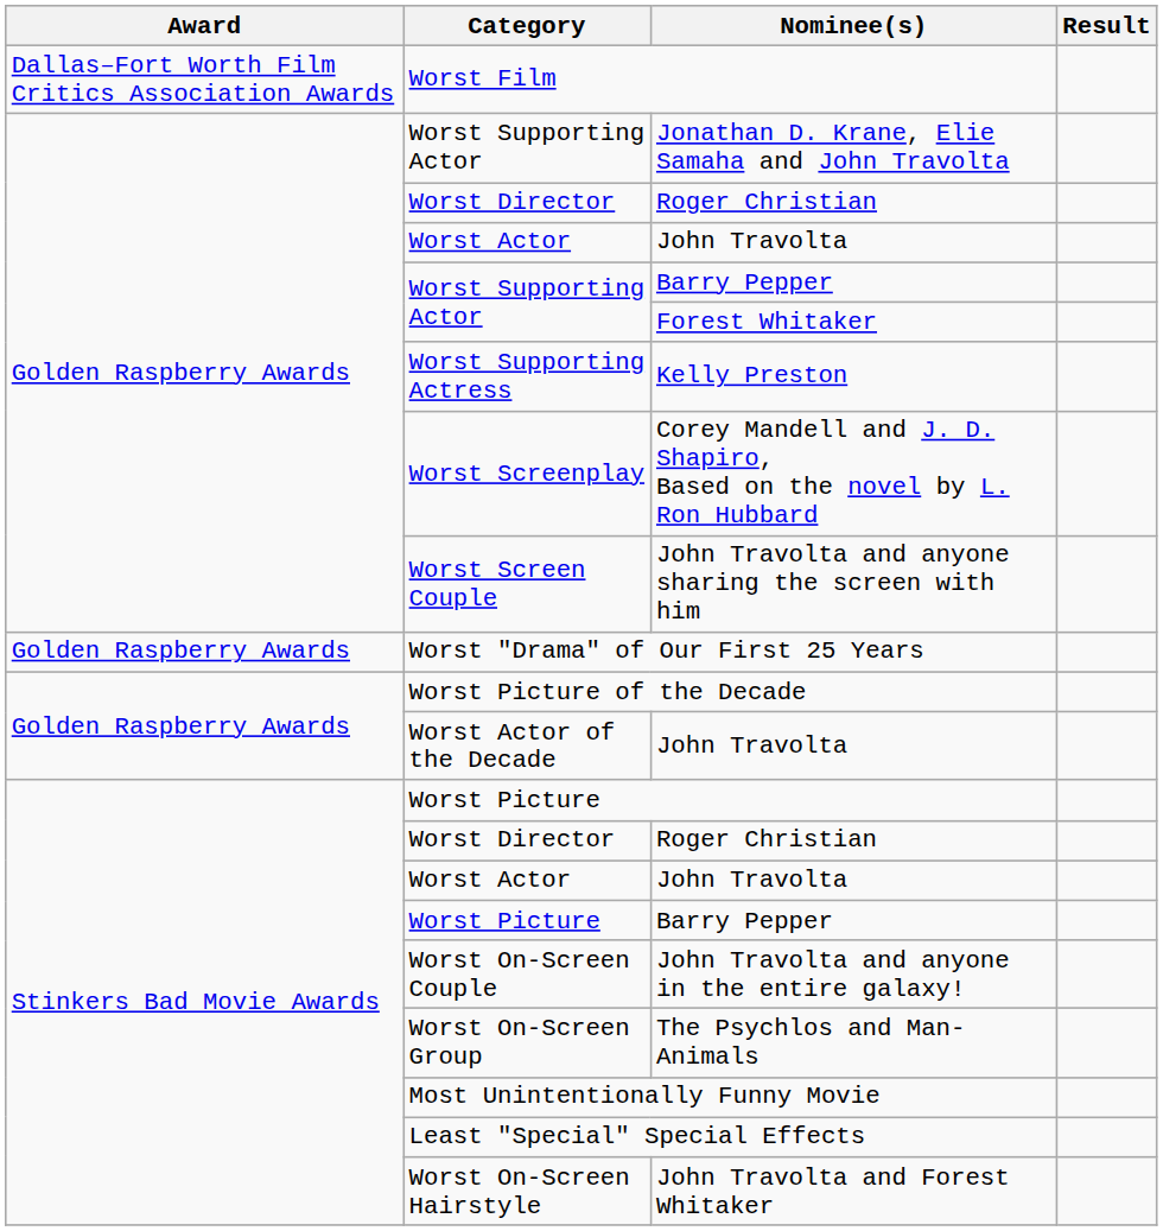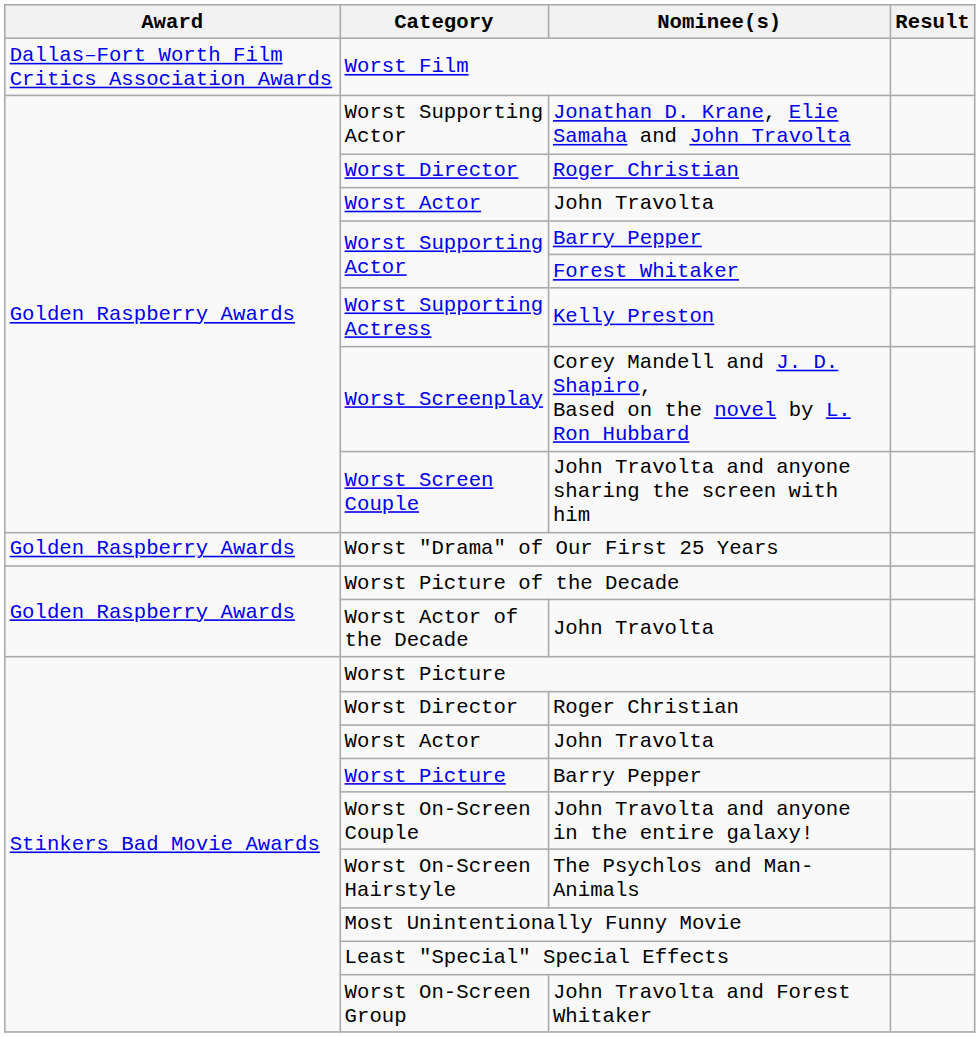The Psychlos and Man-Animals | Category: Worst On-Screen Group -> Worst On-Screen Hairstyle
John Travolta and Forest Whitaker | Category: Worst On-Screen Hairstyle -> Worst On-Screen Group
